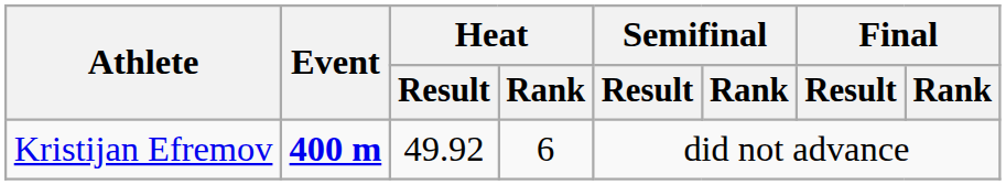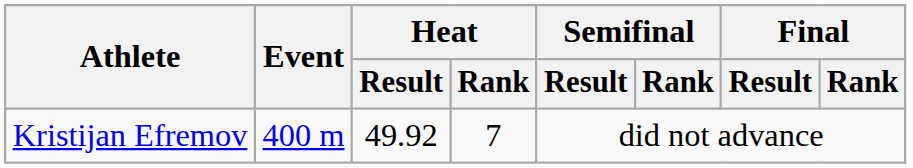Kristijan Efremov | Event: bold -> normal
Kristijan Efremov | Heat / Rank: 6 -> 7
